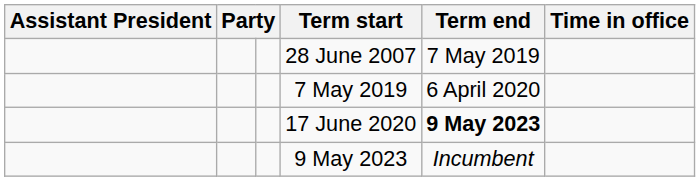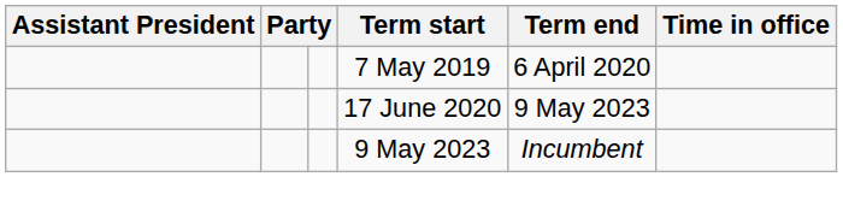- row: 28 June 2007 | 7 May 2019
17 June 2020 | Term end: bold -> normal
